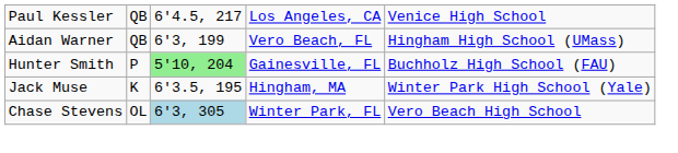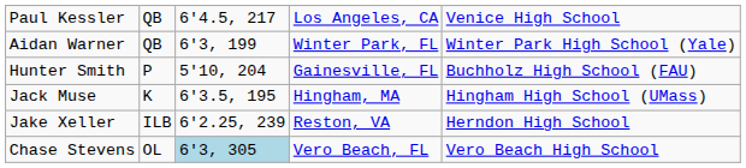Aidan Warner | column 4: Vero Beach, FL -> Winter Park, FL
Aidan Warner | column 5: Hingham High School (UMass) -> Winter Park High School (Yale)
Hunter Smith | column 3: lightgreen background -> no background
Jack Muse | column 5: Winter Park High School (Yale) -> Hingham High School (UMass)
+ row: Jake Xeller | ILB | 6'2.25, 239 | Reston, VA | Herndon High School
Chase Stevens | column 4: Winter Park, FL -> Vero Beach, FL
